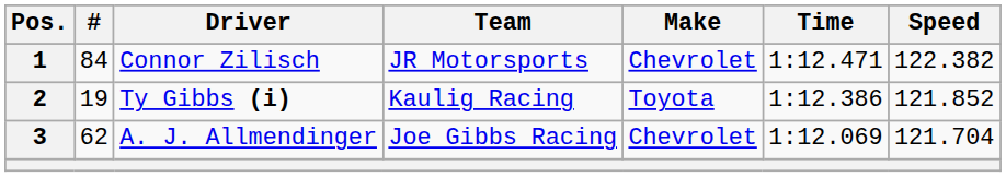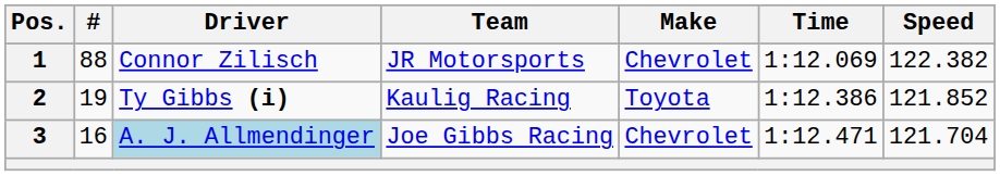1 | #: 84 -> 88
1 | Time: 1:12.471 -> 1:12.069
3 | #: 62 -> 16
3 | Driver: no background -> lightblue background
3 | Time: 1:12.069 -> 1:12.471
